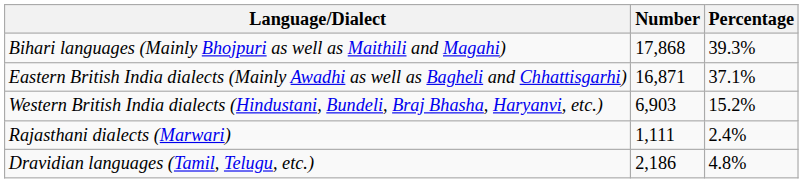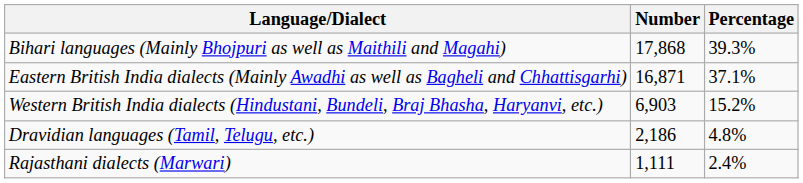rows swapped: Rajasthani dialects (Marwari) <-> Dravidian languages (Tamil, Telugu, etc.)
